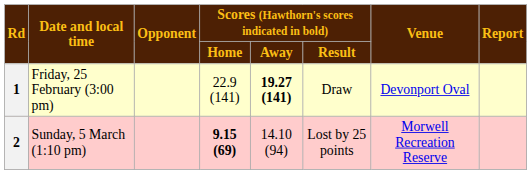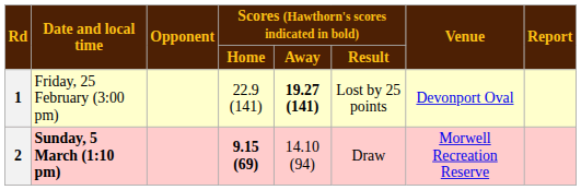1 | Scores (Hawthorn's scores indicated in bold) / Result: Draw -> Lost by 25 points
2 | Date and local time: normal -> bold
2 | Scores (Hawthorn's scores indicated in bold) / Result: Lost by 25 points -> Draw
